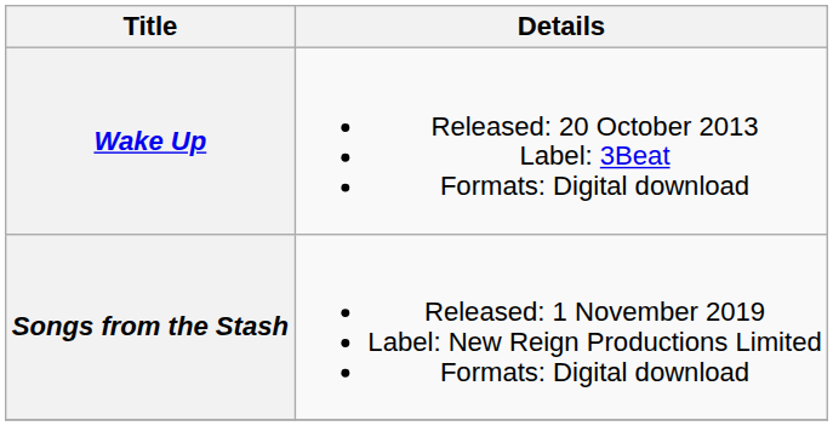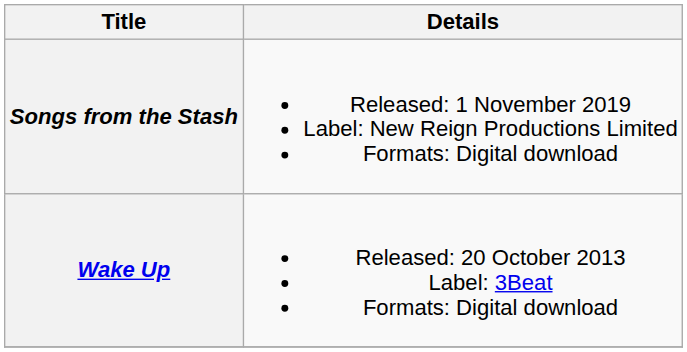rows swapped: Wake Up <-> Songs from the Stash
